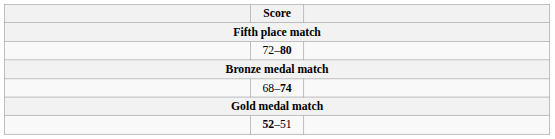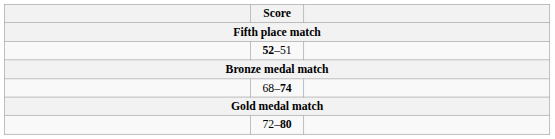rows swapped: 52–51 <-> 72–80
